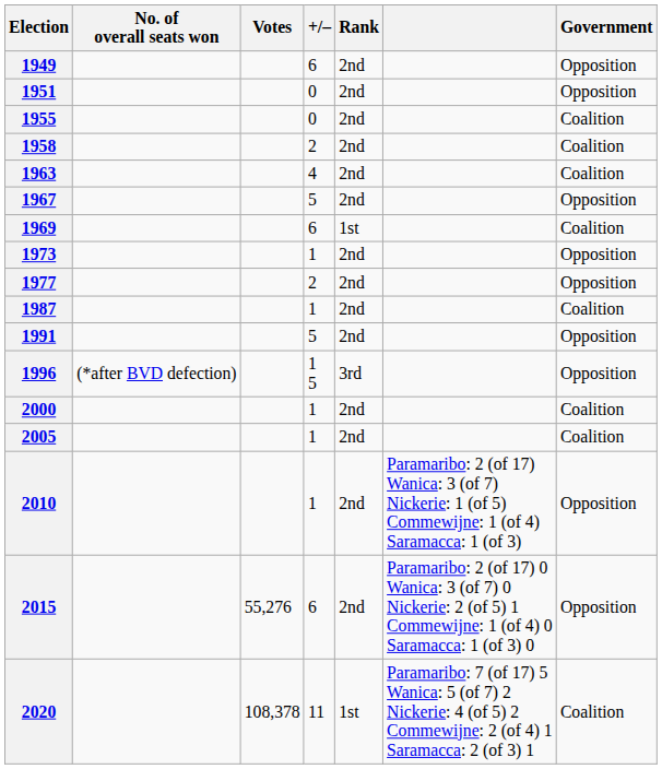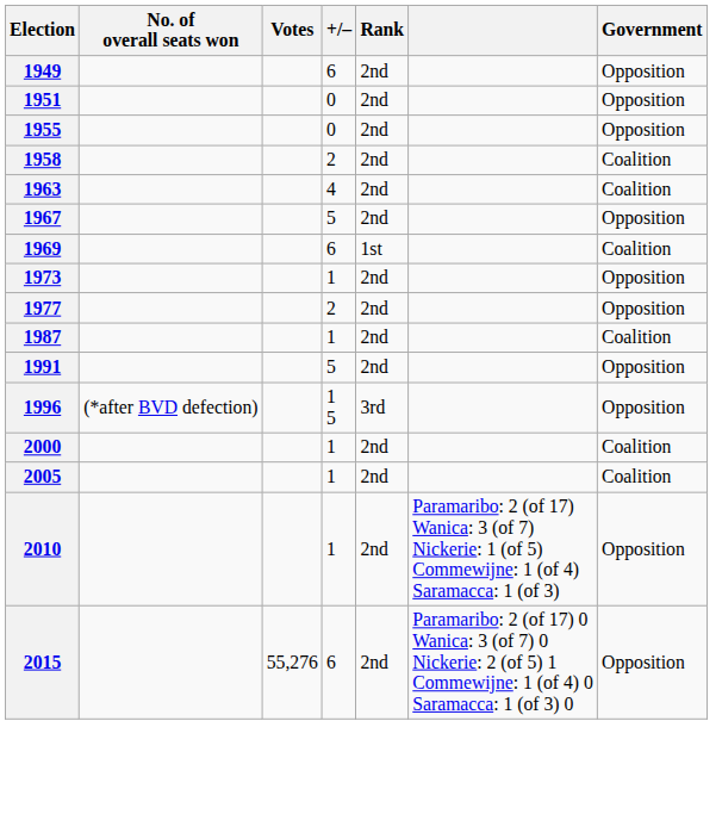1955 | Government: Coalition -> Opposition
- row: 2020 | 108,378 | 11 | 1st | Paramaribo: 7 (of 17) 5 Wanica: 5 (of 7) 2 Nickerie: 4 (of 5) 2 Commewijne: 2 (of 4) 1 Saramacca: 2 (of 3) 1 | Coalition
